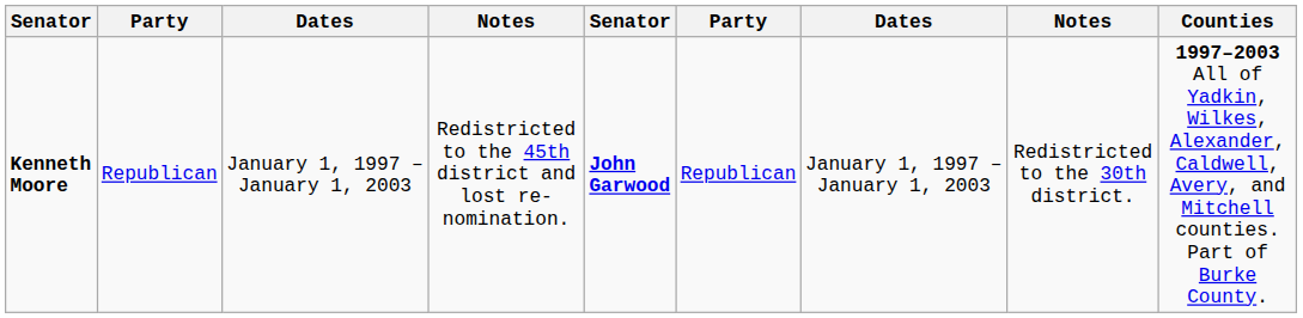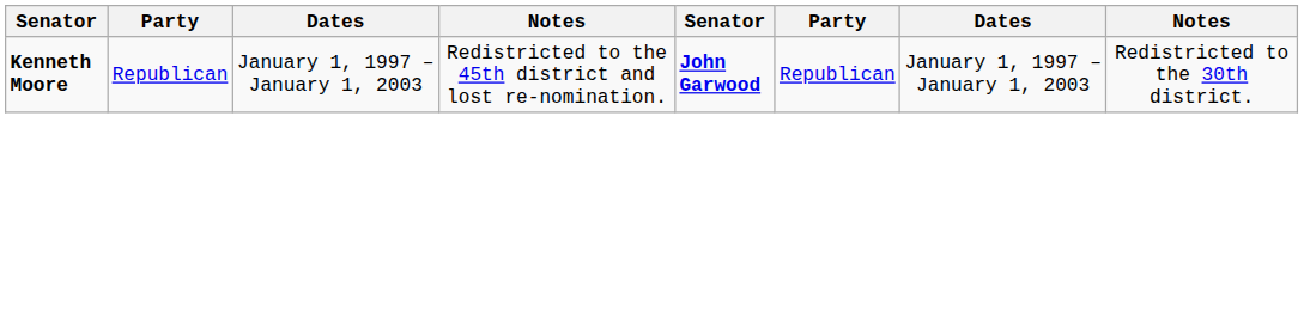- column: Counties | 1997–2003 All of Yadkin, Wilkes, Alexander, Caldwell, Avery, and Mitchell counties. Part of Burke County.
